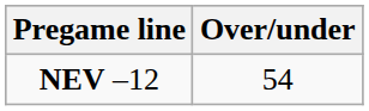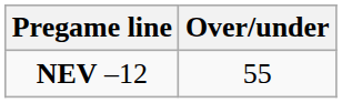NEV –12 | Over/under: 54 -> 55
